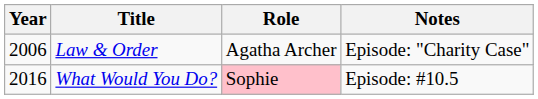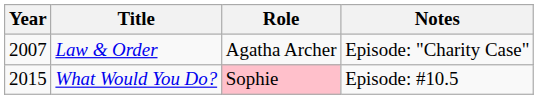Law & Order | Year: 2006 -> 2007
What Would You Do? | Year: 2016 -> 2015
